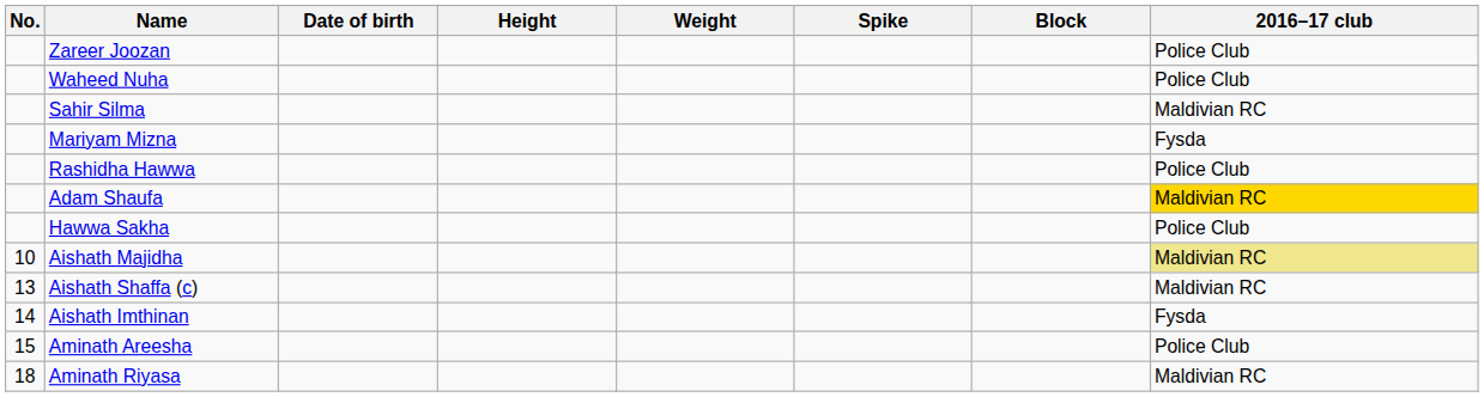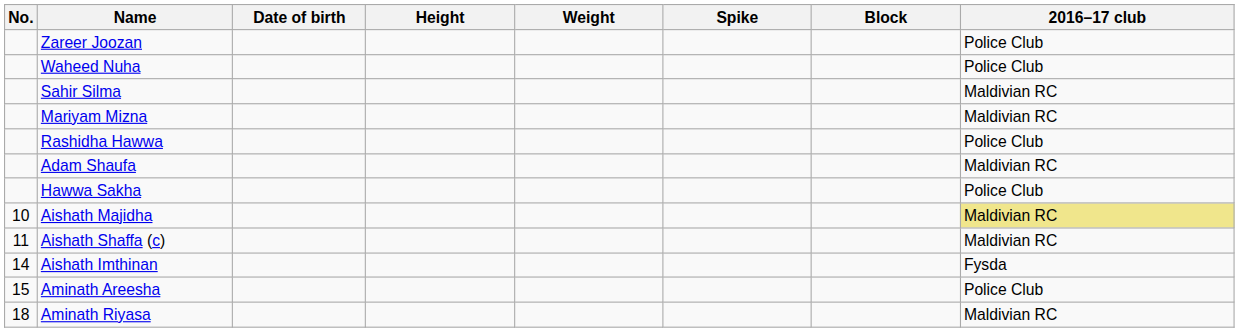Mariyam Mizna | 2016–17 club: Fysda -> Maldivian RC
Adam Shaufa | 2016–17 club: gold background -> no background
Aishath Shaffa (c) | No.: 13 -> 11
